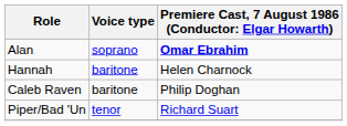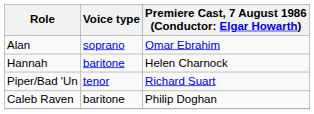Alan | column 3: bold -> normal
rows swapped: Caleb Raven <-> Piper/Bad 'Un
